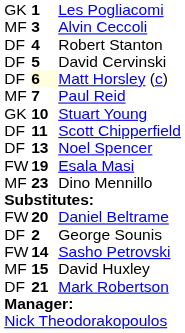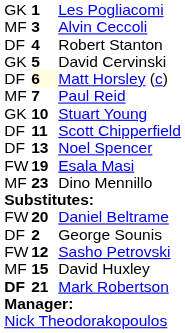David Cervinski | column 1: DF -> GK
Sasho Petrovski | column 2: 14 -> 12
Mark Robertson | column 1: normal -> bold
